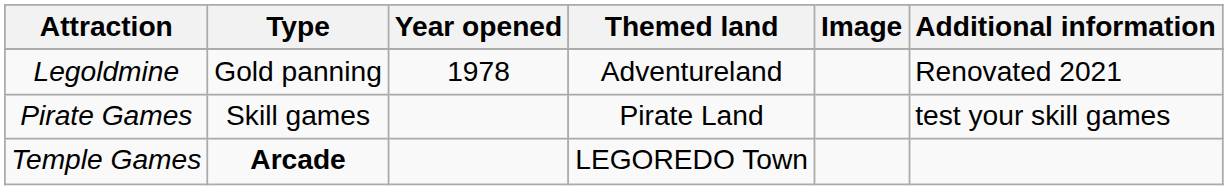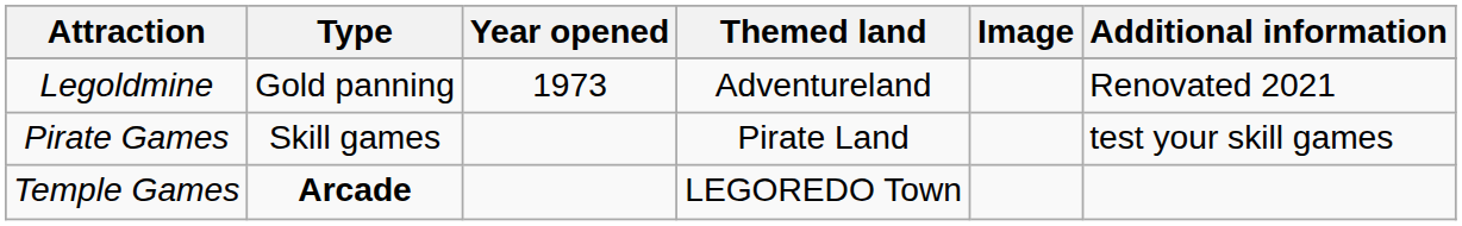Legoldmine | Year opened: 1978 -> 1973
